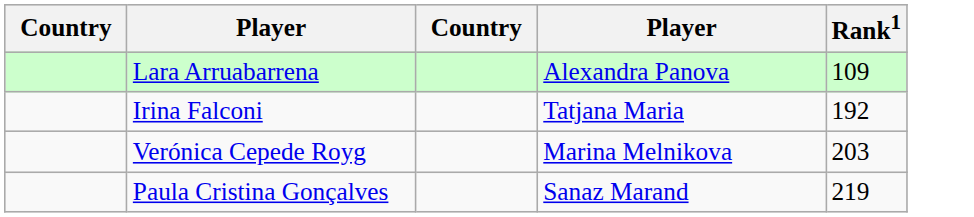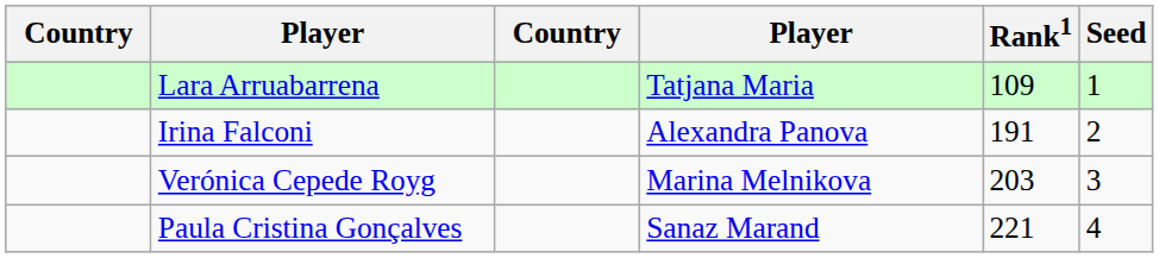+ column: Seed | 1 | 2 | 3 | 4
Lara Arruabarrena | column 4: Alexandra Panova -> Tatjana Maria
Irina Falconi | column 4: Tatjana Maria -> Alexandra Panova
Irina Falconi | Rank1: 192 -> 191
Paula Cristina Gonçalves | Rank1: 219 -> 221
